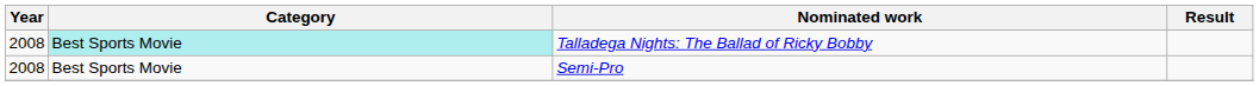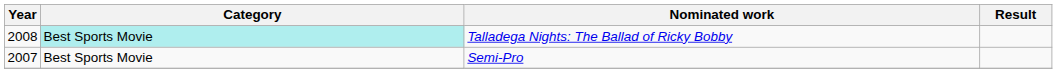Semi-Pro | Year: 2008 -> 2007
